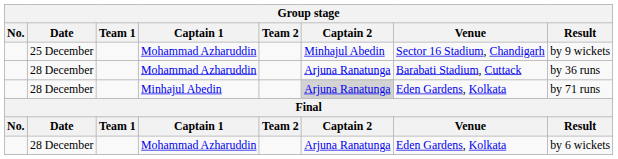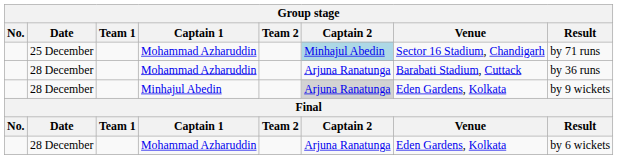25 December | Captain 2: no background -> lightblue background
25 December | Result: by 9 wickets -> by 71 runs
28 December / Minhajul Abedin | Result: by 71 runs -> by 9 wickets
